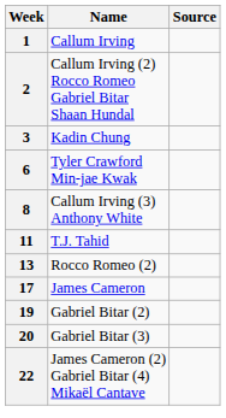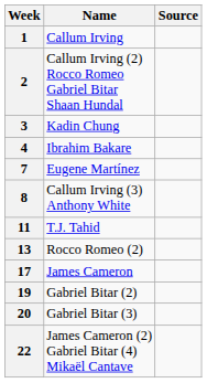+ row: 4 | Ibrahim Bakare
- row: 6 | Tyler Crawford Min-jae Kwak
+ row: 7 | Eugene Martínez
